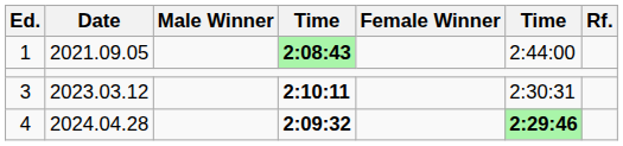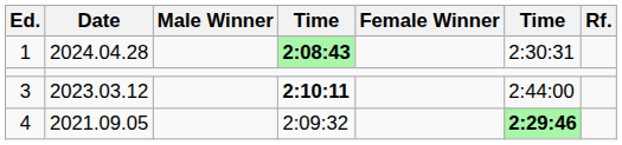1 | Date: 2021.09.05 -> 2024.04.28
1 | column 6: 2:44:00 -> 2:30:31
3 | column 6: 2:30:31 -> 2:44:00
4 | Date: 2024.04.28 -> 2021.09.05
4 | column 4: bold -> normal
